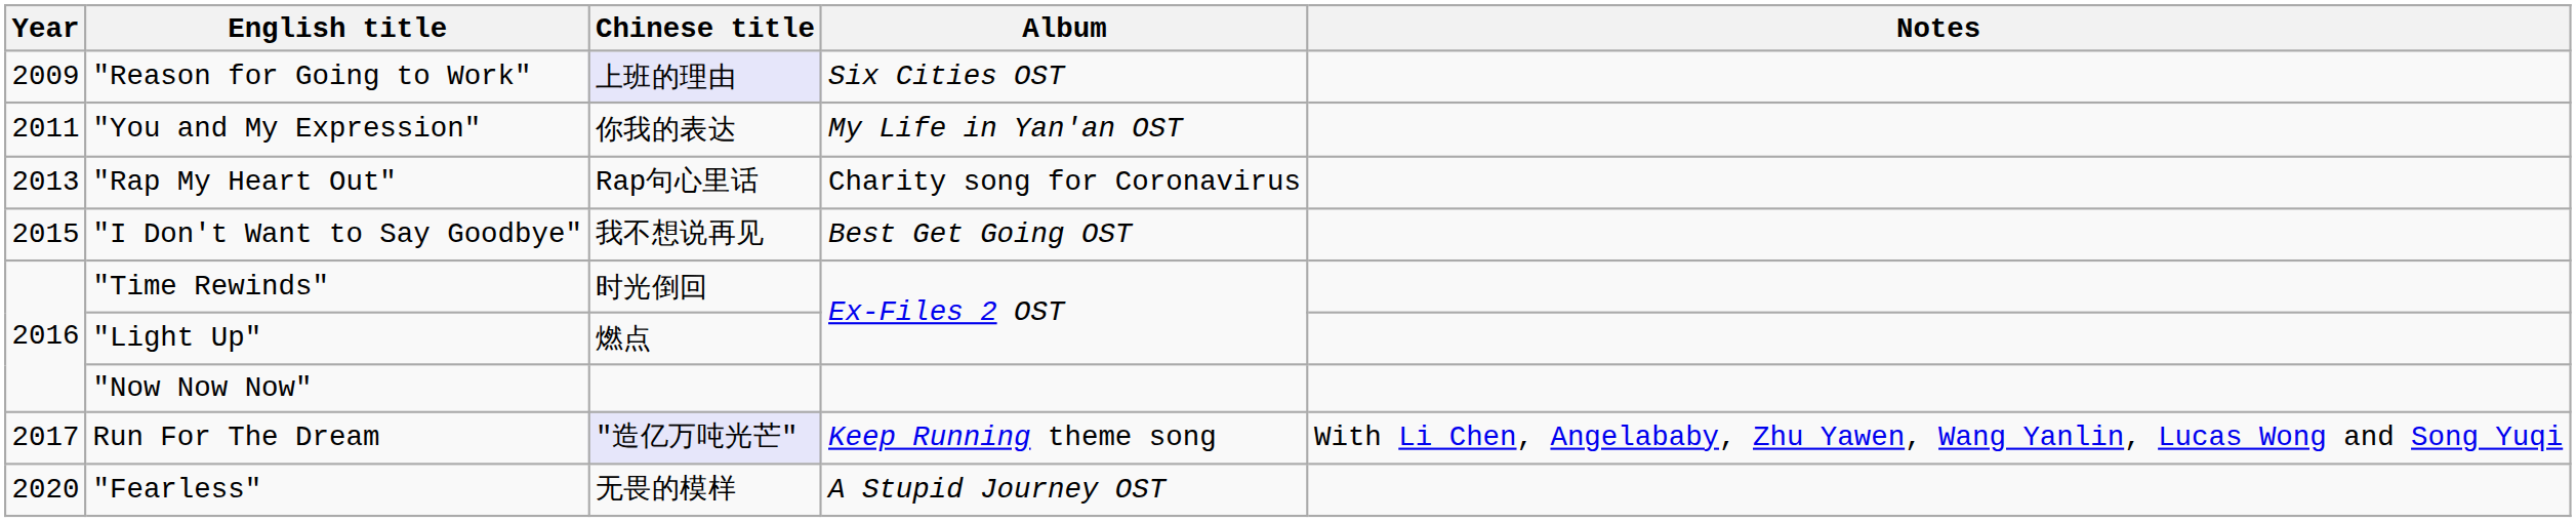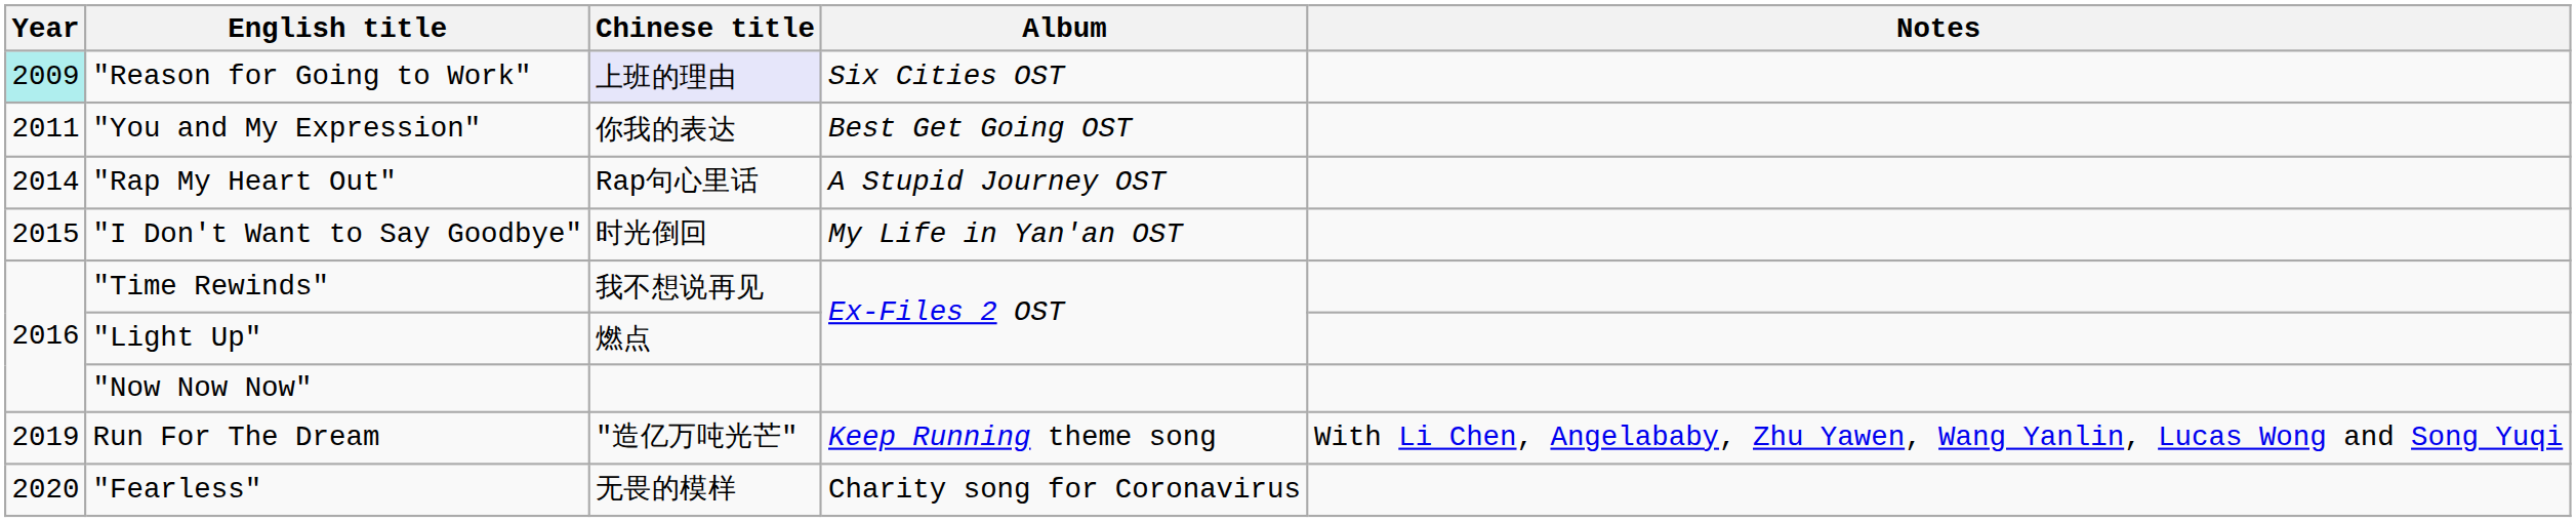"Reason for Going to Work" | Year: no background -> paleturquoise background
"You and My Expression" | Album: My Life in Yan'an OST -> Best Get Going OST
"Rap My Heart Out" | Year: 2013 -> 2014
"Rap My Heart Out" | Album: Charity song for Coronavirus -> A Stupid Journey OST
"I Don't Want to Say Goodbye" | Chinese title: 我不想说再见 -> 时光倒回
"I Don't Want to Say Goodbye" | Album: Best Get Going OST -> My Life in Yan'an OST
"Time Rewinds" | Chinese title: 时光倒回 -> 我不想说再见
Run For The Dream | Year: 2017 -> 2019
Run For The Dream | Chinese title: lavender background -> no background
"Fearless" | Album: A Stupid Journey OST -> Charity song for Coronavirus
